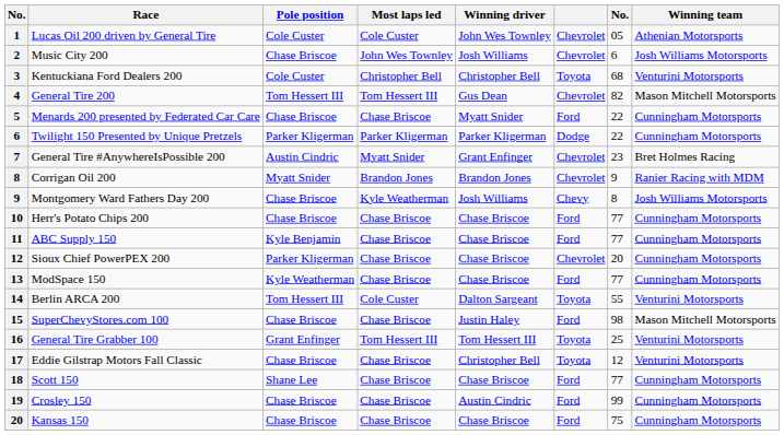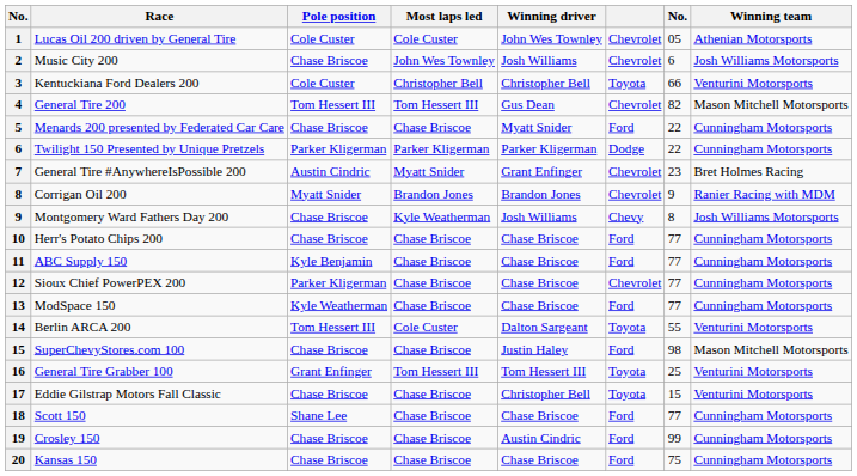Kentuckiana Ford Dealers 200 | column 7: 68 -> 66
Sioux Chief PowerPEX 200 | column 7: 20 -> 77
Eddie Gilstrap Motors Fall Classic | column 7: 12 -> 15
